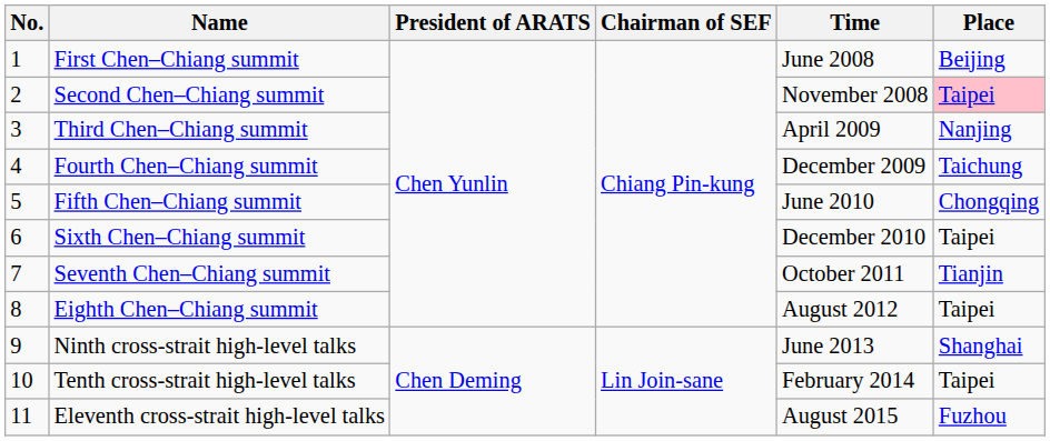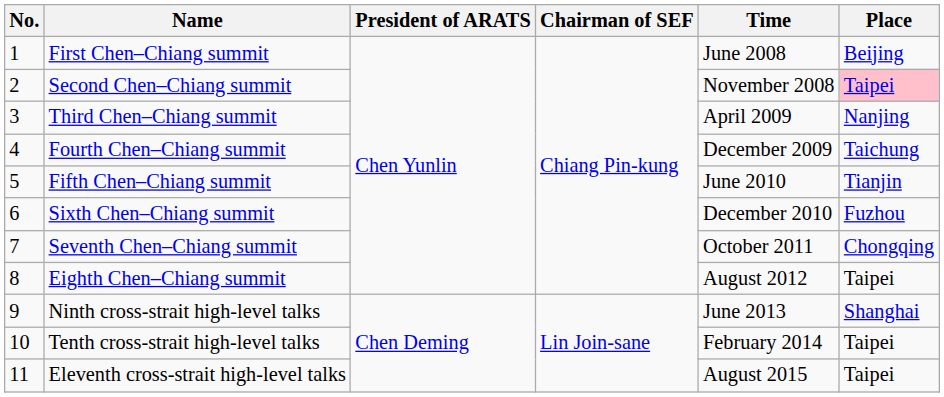Fifth Chen–Chiang summit | Place: Chongqing -> Tianjin
Sixth Chen–Chiang summit | Place: Taipei -> Fuzhou
Seventh Chen–Chiang summit | Place: Tianjin -> Chongqing
Eleventh cross-strait high-level talks | Place: Fuzhou -> Taipei
